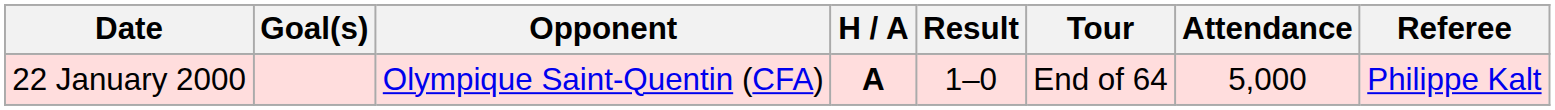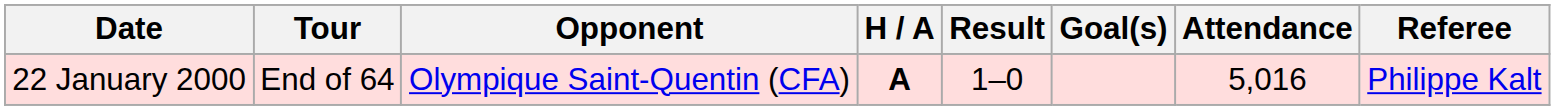columns swapped: Tour <-> Goal(s)
22 January 2000 | Attendance: 5,000 -> 5,016
